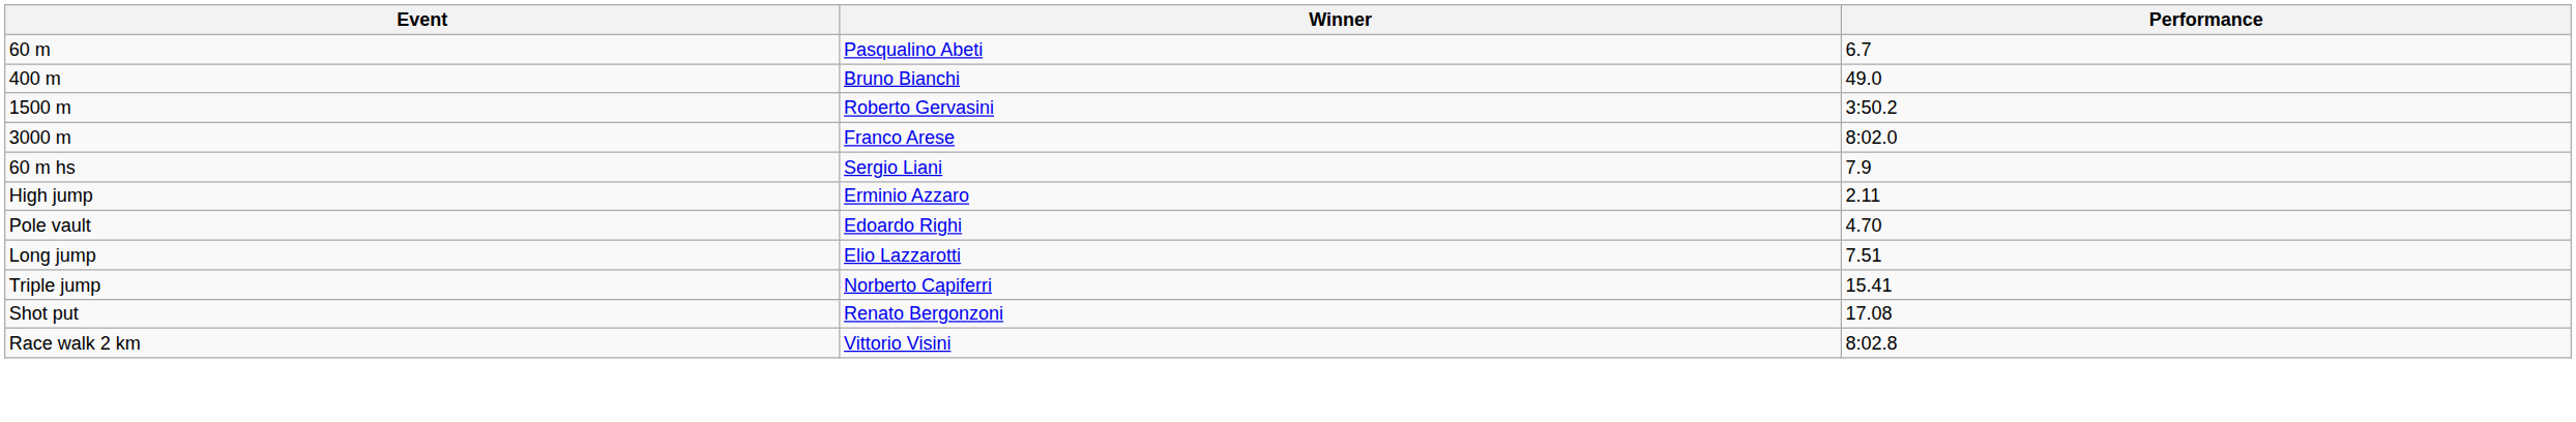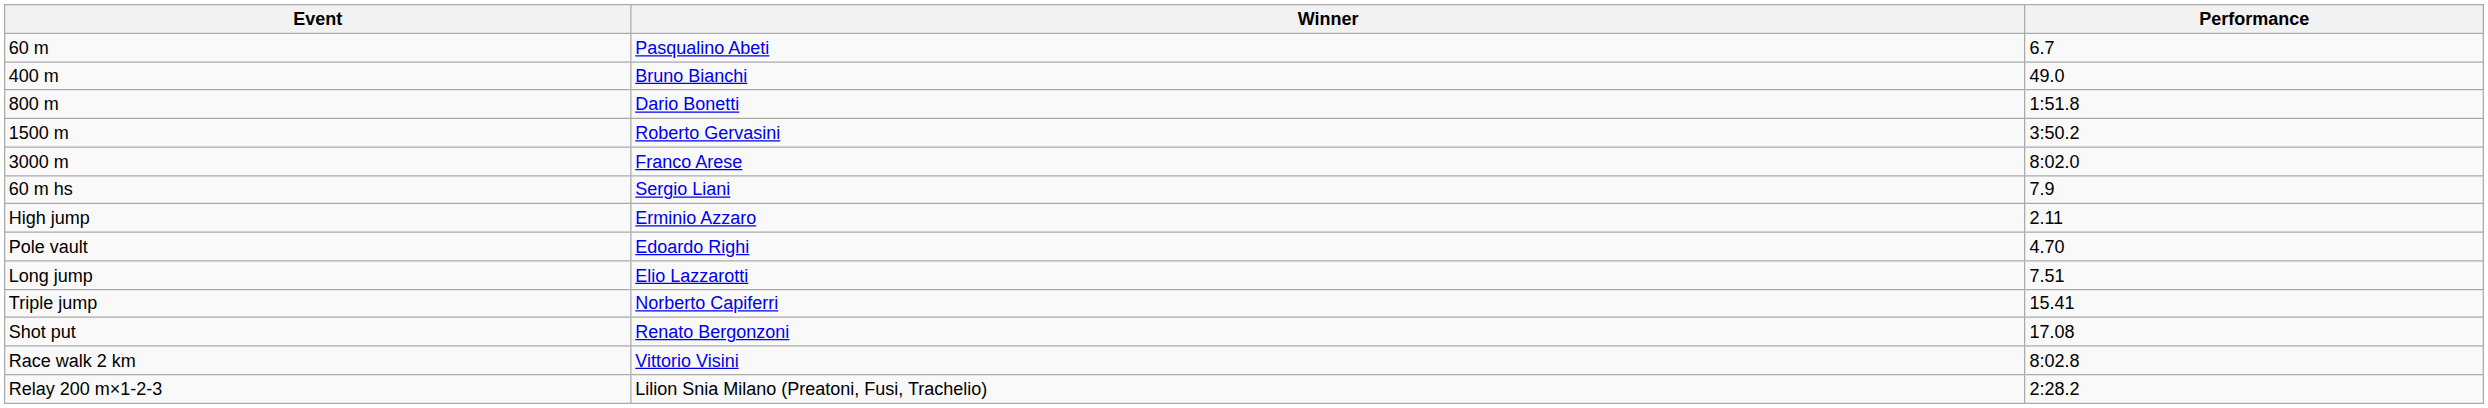+ row: 800 m | Dario Bonetti | 1:51.8
+ row: Relay 200 m×1-2-3 | Lilion Snia Milano (Preatoni, Fusi, Trachelio) | 2:28.2
